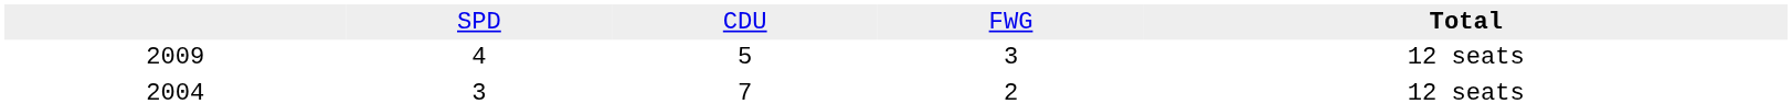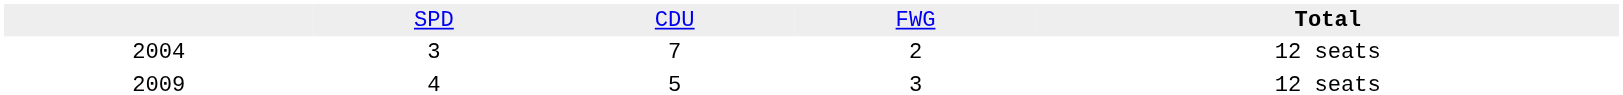rows swapped: 2004 <-> 2009
